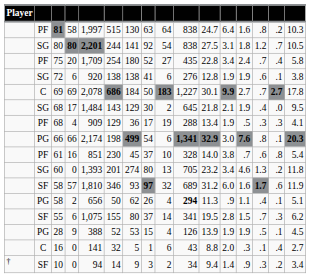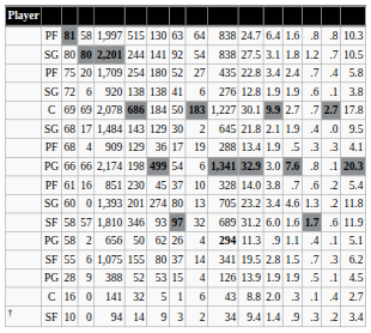81 | column 15: .2 -> .8
61 | column 15: .8 -> .2
